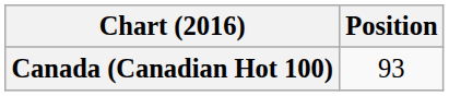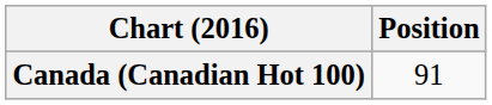Canada (Canadian Hot 100) | Position: 93 -> 91
